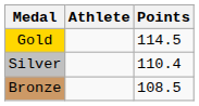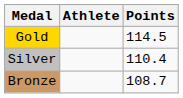Bronze | Points: 108.5 -> 108.7
